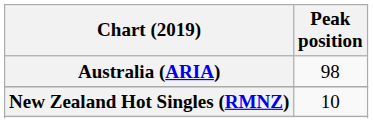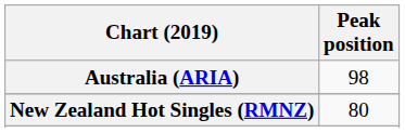New Zealand Hot Singles (RMNZ) | Peak position: 10 -> 80
